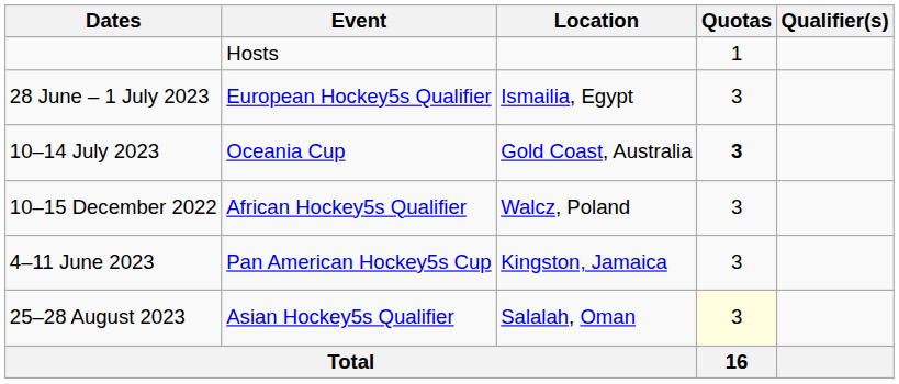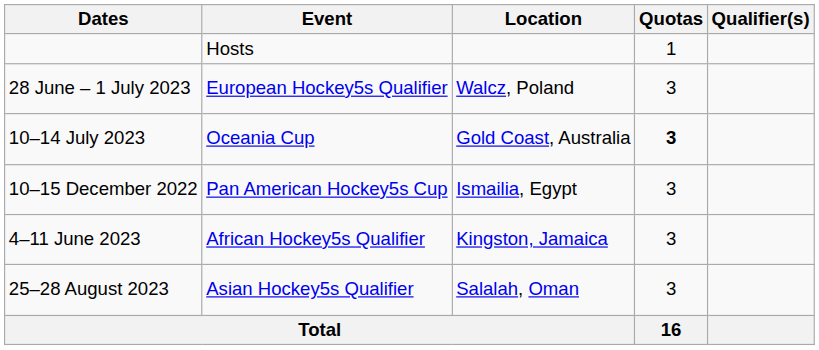28 June – 1 July 2023 | Location: Ismailia, Egypt -> Walcz, Poland
10–15 December 2022 | Event: African Hockey5s Qualifier -> Pan American Hockey5s Cup
10–15 December 2022 | Location: Walcz, Poland -> Ismailia, Egypt
4–11 June 2023 | Event: Pan American Hockey5s Cup -> African Hockey5s Qualifier
25–28 August 2023 | Quotas: lightyellow background -> no background
